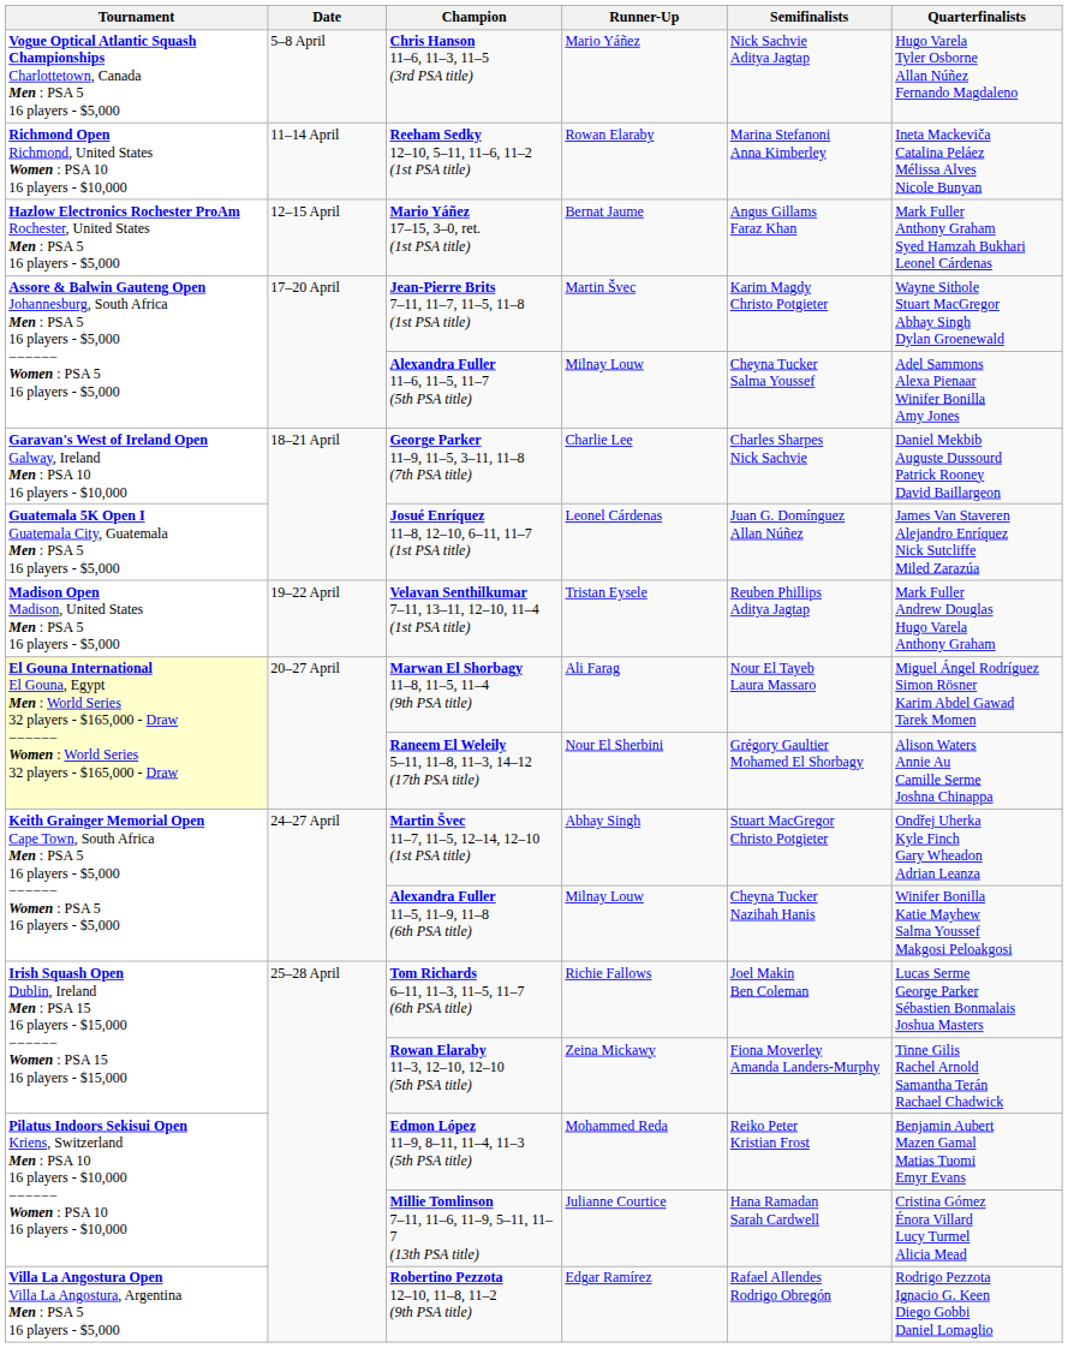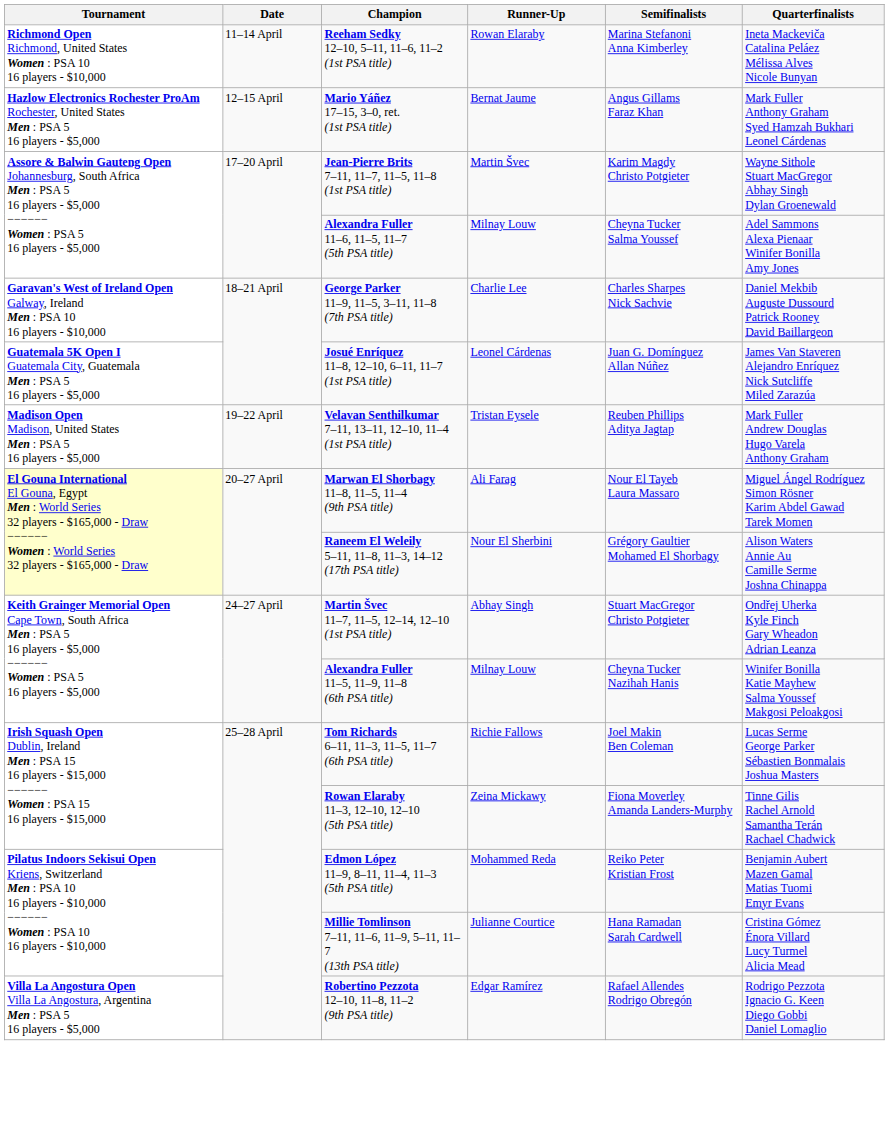- row: Vogue Optical Atlantic Squash Championships Charlottetown, Canada Men : PSA 5 16 players - $5,000 | 5–8 April | Chris Hanson 11–6, 11–3, 11–5 (3rd PSA title) | Mario Yáñez | Nick Sachvie Aditya Jagtap | Hugo Varela Tyler Osborne Allan Núñez Fernando Magdaleno
